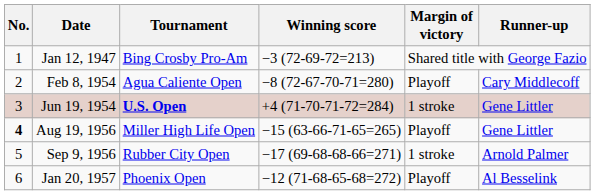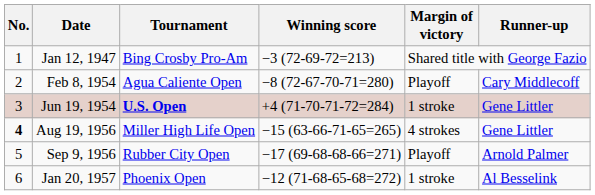Aug 19, 1956 | Margin of victory: Playoff -> 4 strokes
Sep 9, 1956 | Margin of victory: 1 stroke -> Playoff
Jan 20, 1957 | Margin of victory: Playoff -> 1 stroke
